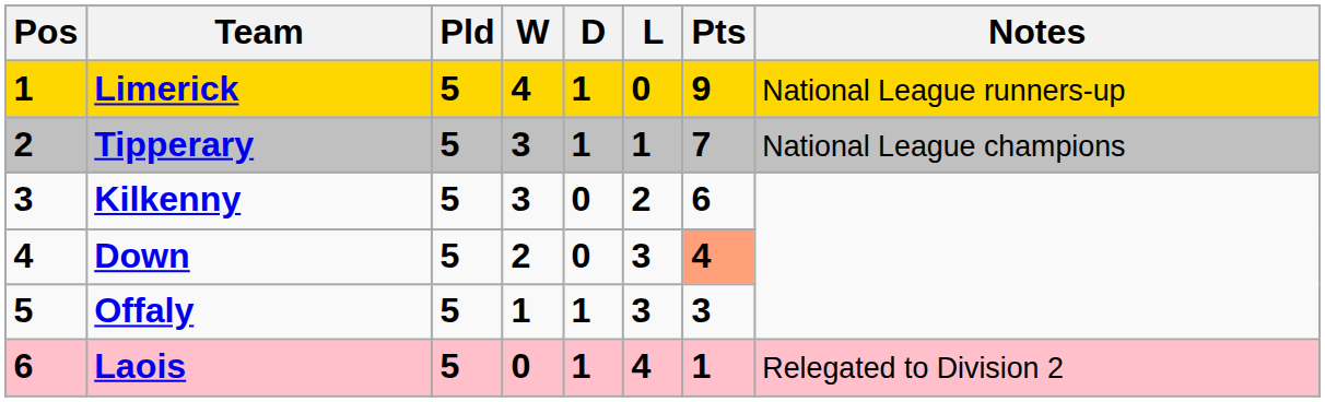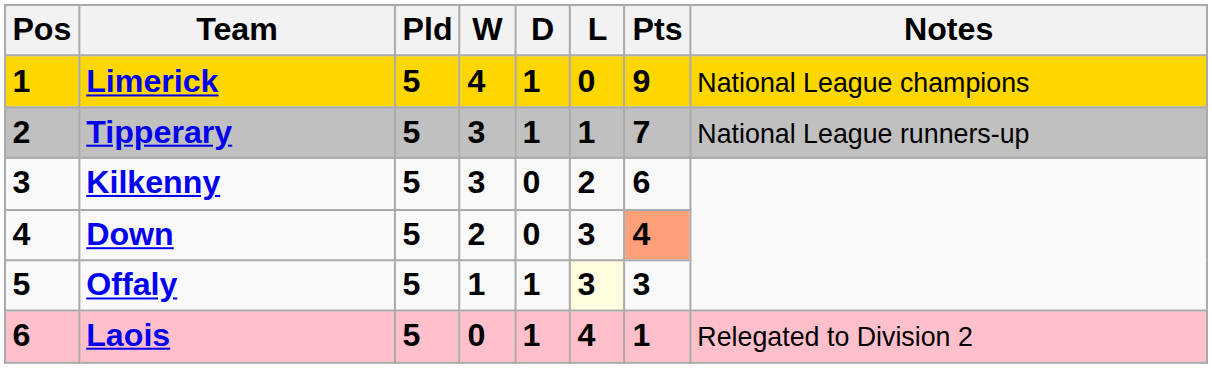Limerick | Notes: National League runners-up -> National League champions
Tipperary | Notes: National League champions -> National League runners-up
Offaly | L: no background -> lightyellow background
